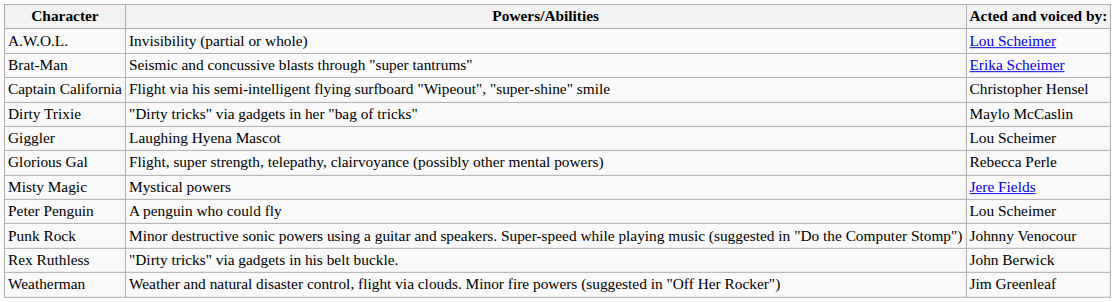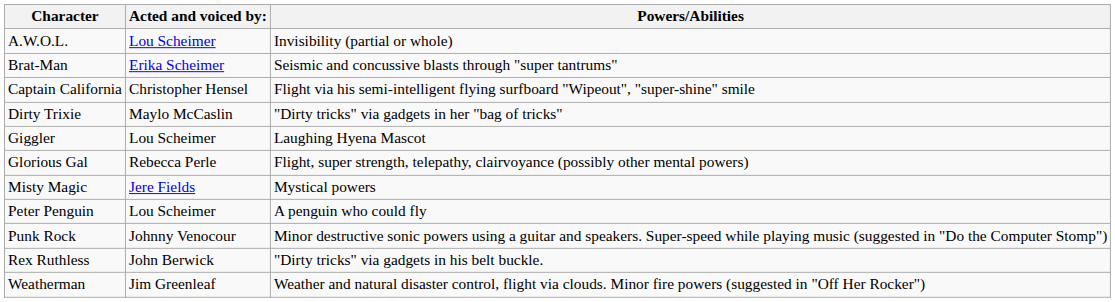columns swapped: Acted and voiced by: <-> Powers/Abilities
